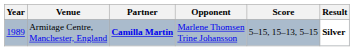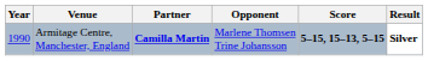Armitage Centre, Manchester, England | Year: 1989 -> 1990
Armitage Centre, Manchester, England | Score: normal -> bold
